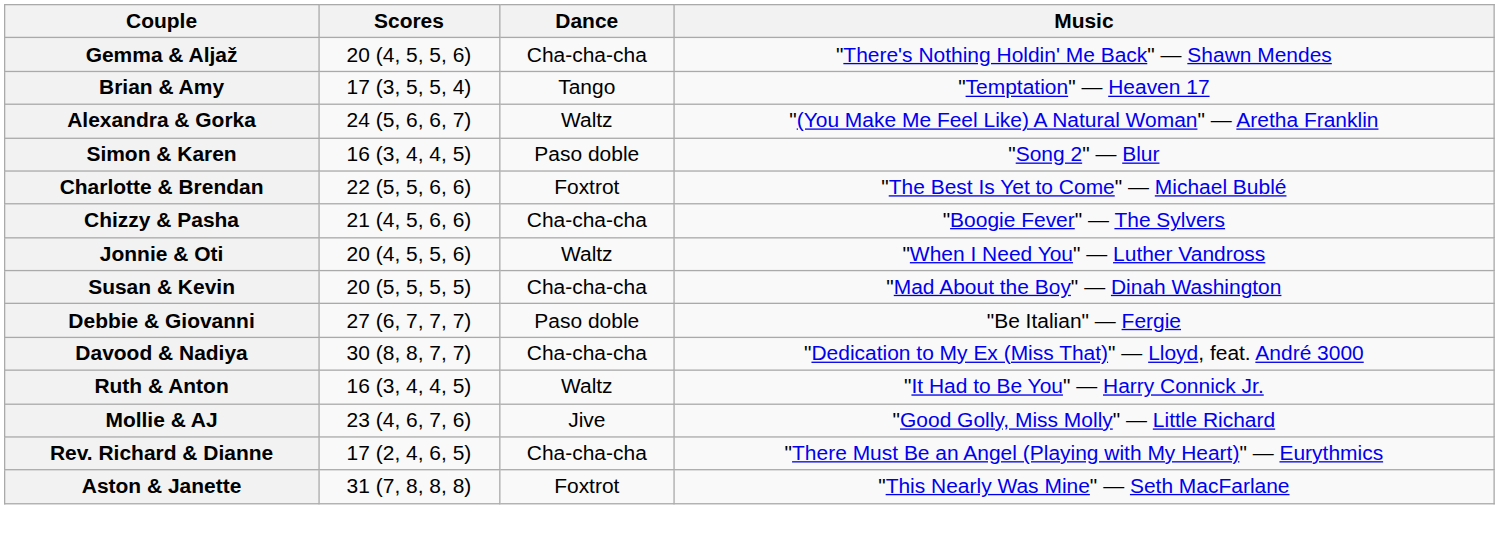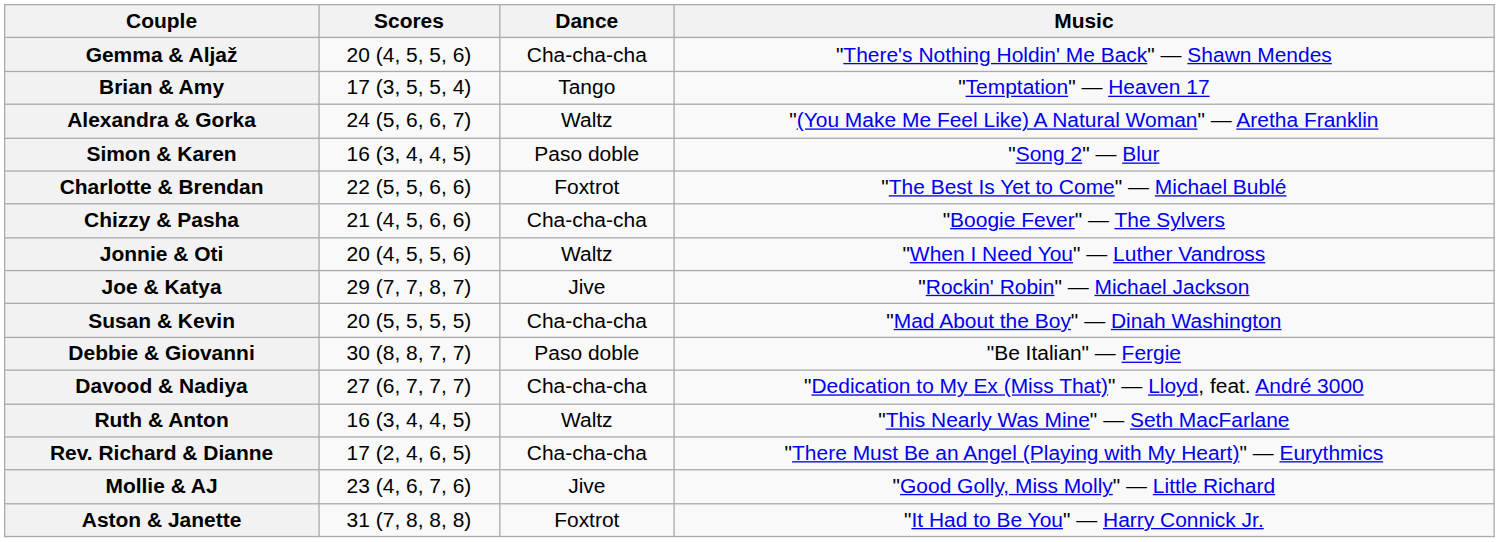+ row: Joe & Katya | 29 (7, 7, 8, 7) | Jive | "Rockin' Robin" — Michael Jackson
Debbie & Giovanni | Scores: 27 (6, 7, 7, 7) -> 30 (8, 8, 7, 7)
Davood & Nadiya | Scores: 30 (8, 8, 7, 7) -> 27 (6, 7, 7, 7)
Ruth & Anton | Music: "It Had to Be You" — Harry Connick Jr. -> "This Nearly Was Mine" — Seth MacFarlane
rows swapped: Rev. Richard & Dianne <-> Mollie & AJ
Aston & Janette | Music: "This Nearly Was Mine" — Seth MacFarlane -> "It Had to Be You" — Harry Connick Jr.
